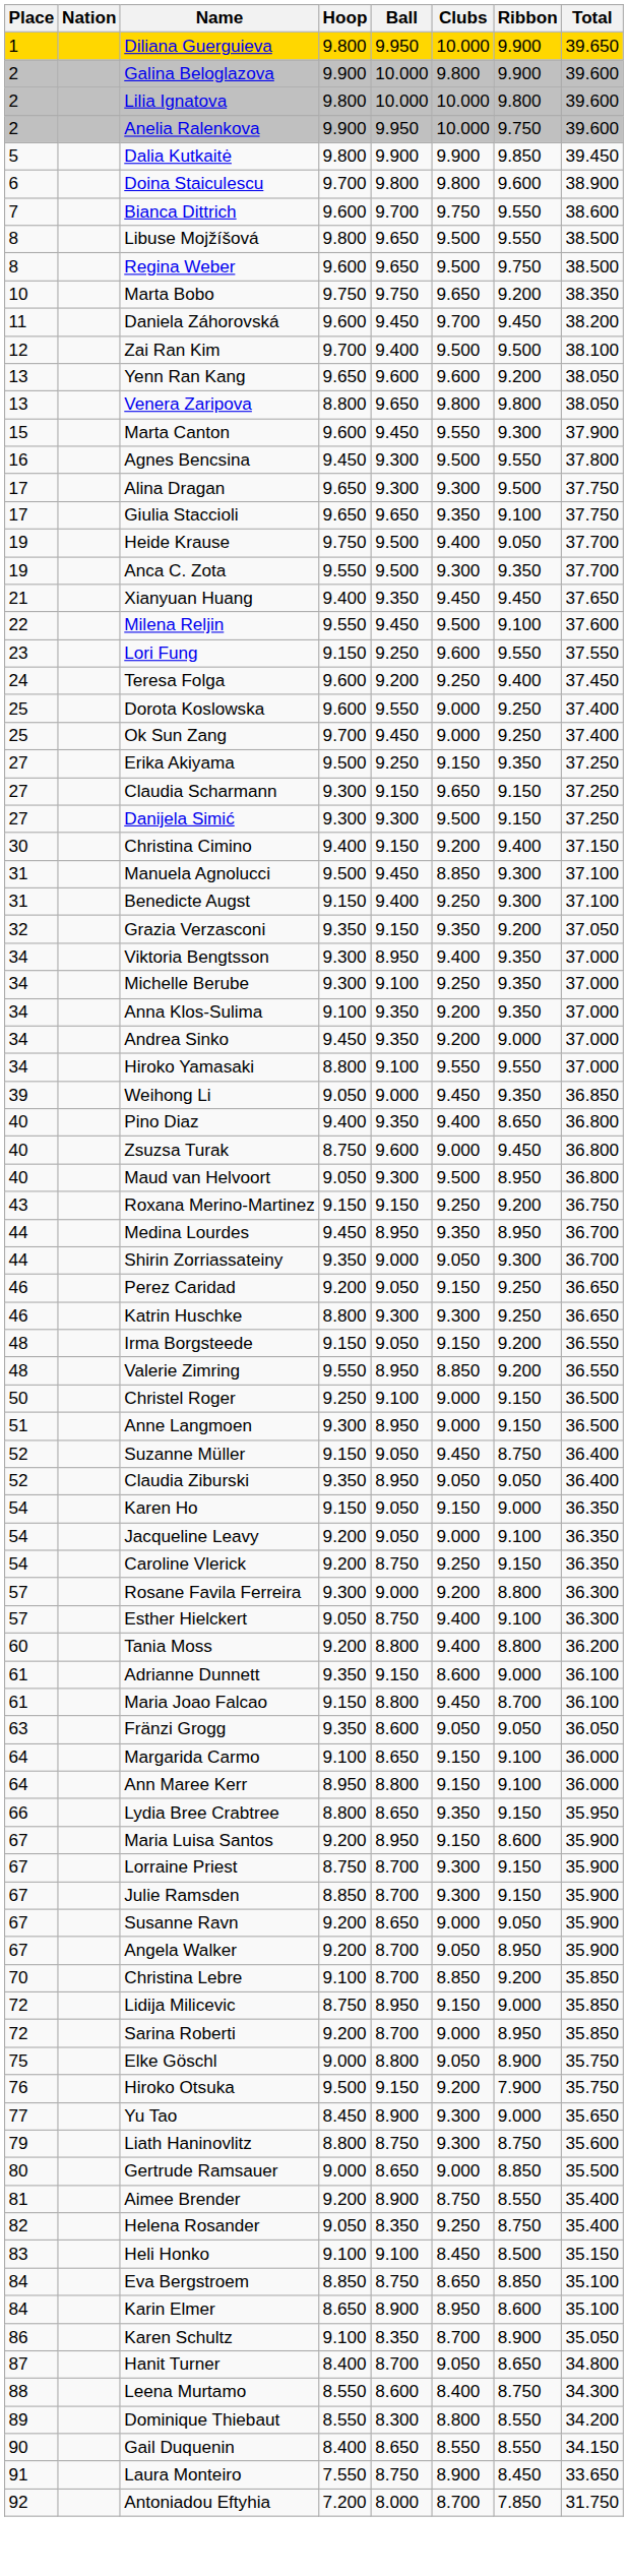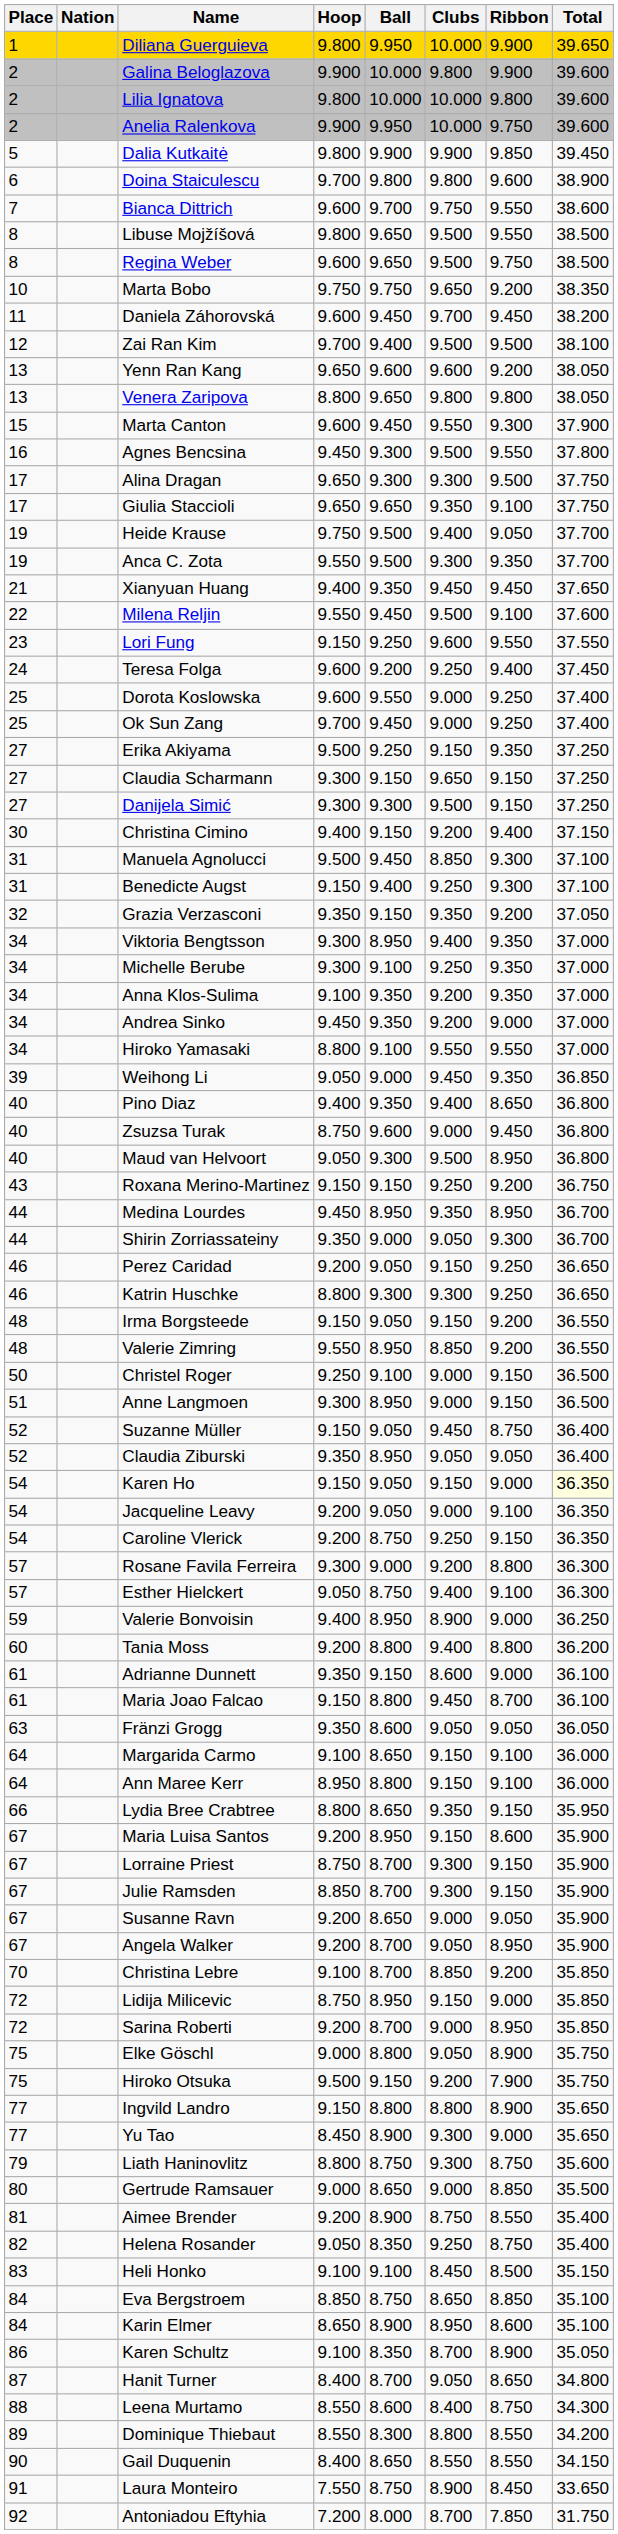Karen Ho | Total: no background -> lightyellow background
+ row: 59 | Valerie Bonvoisin | 9.400 | 8.950 | 8.900 | 9.000 | 36.250
Hiroko Otsuka | Place: 76 -> 75
+ row: 77 | Ingvild Landro | 9.150 | 8.800 | 8.800 | 8.900 | 35.650
